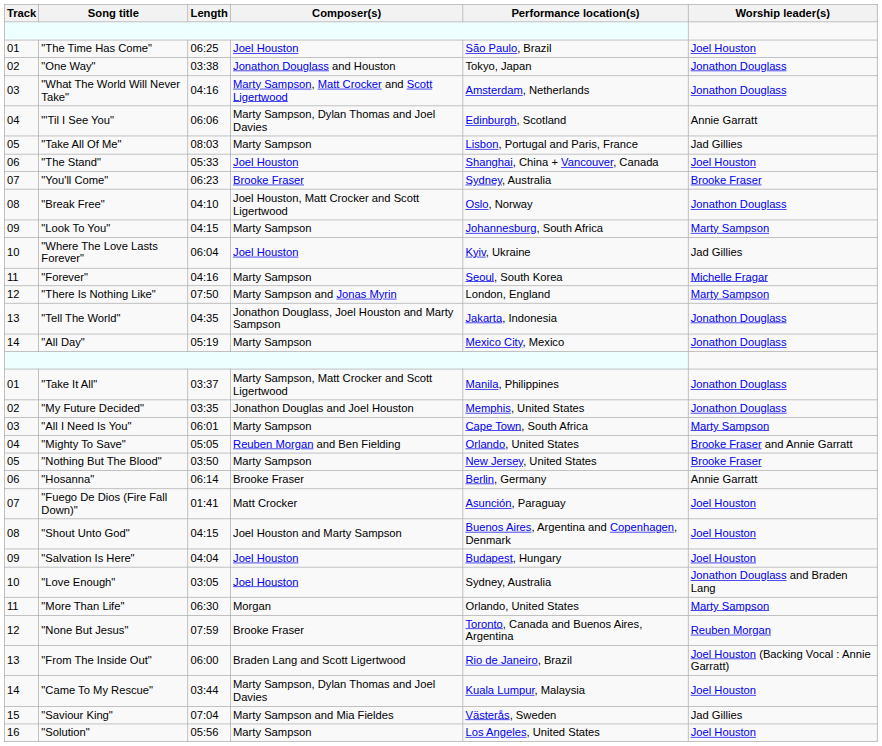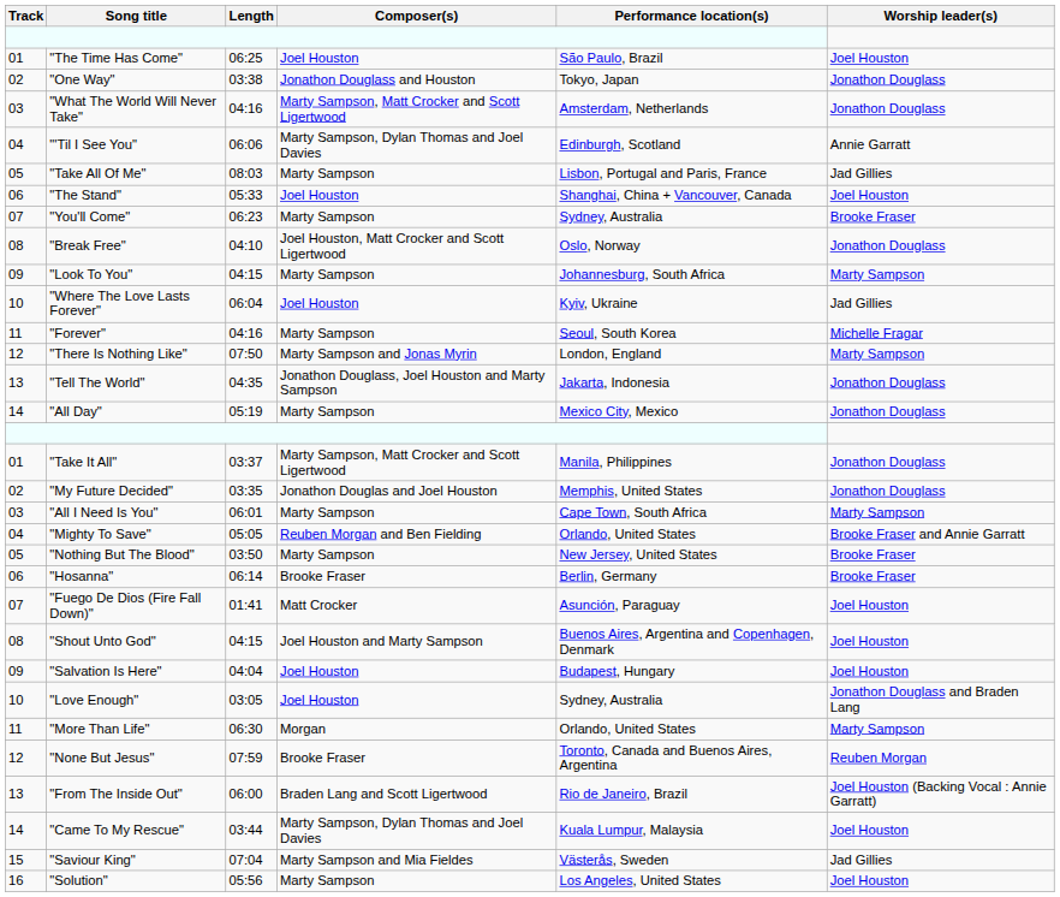"You'll Come" | Composer(s): Brooke Fraser -> Marty Sampson
"Hosanna" | Worship leader(s): Annie Garratt -> Brooke Fraser
